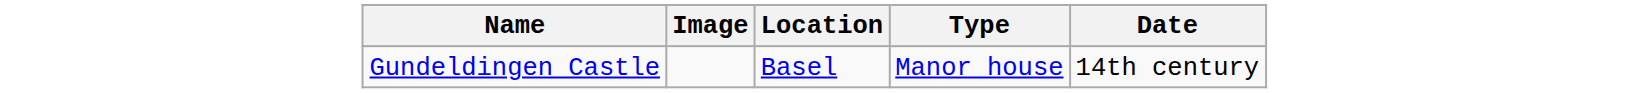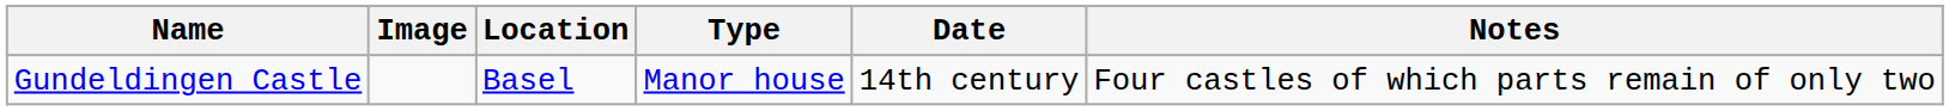+ column: Notes | Four castles of which parts remain of only two
